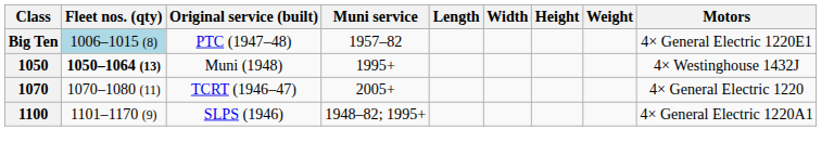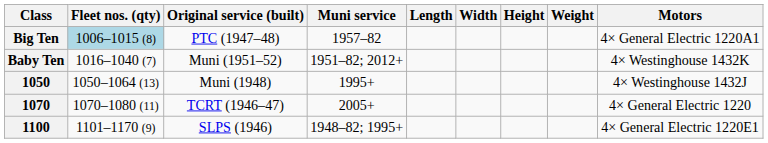Big Ten | Motors: 4× General Electric 1220E1 -> 4× General Electric 1220A1
+ row: Baby Ten | 1016–1040 (7) | Muni (1951–52) | 1951–82; 2012+ | 4× Westinghouse 1432K
1050 | Fleet nos. (qty): bold -> normal
1100 | Motors: 4× General Electric 1220A1 -> 4× General Electric 1220E1
